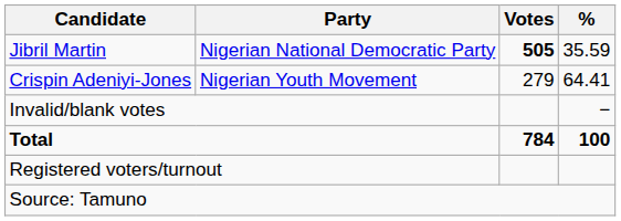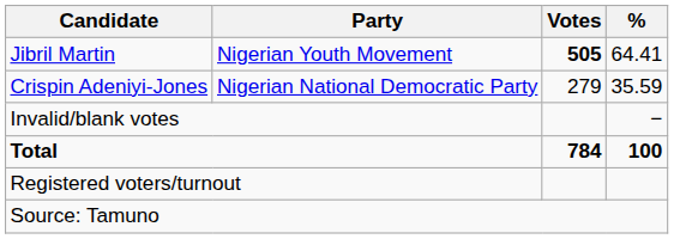Jibril Martin | Party: Nigerian National Democratic Party -> Nigerian Youth Movement
Jibril Martin | %: 35.59 -> 64.41
Crispin Adeniyi-Jones | Party: Nigerian Youth Movement -> Nigerian National Democratic Party
Crispin Adeniyi-Jones | %: 64.41 -> 35.59
